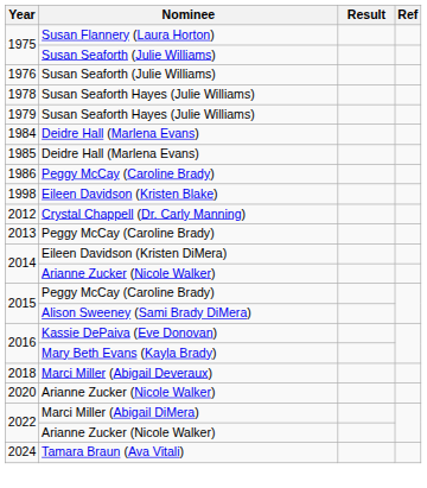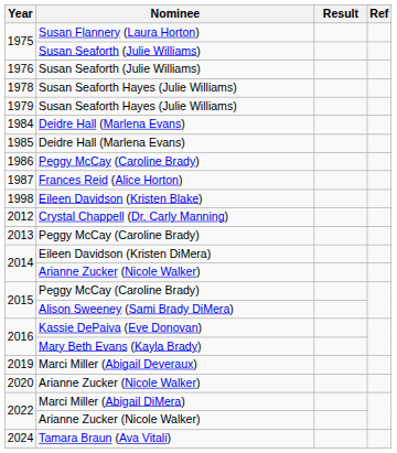+ row: 1987 | Frances Reid (Alice Horton)
- row: 2018 | Marci Miller (Abigail Deveraux)
+ row: 2019 | Marci Miller (Abigail Deveraux)
